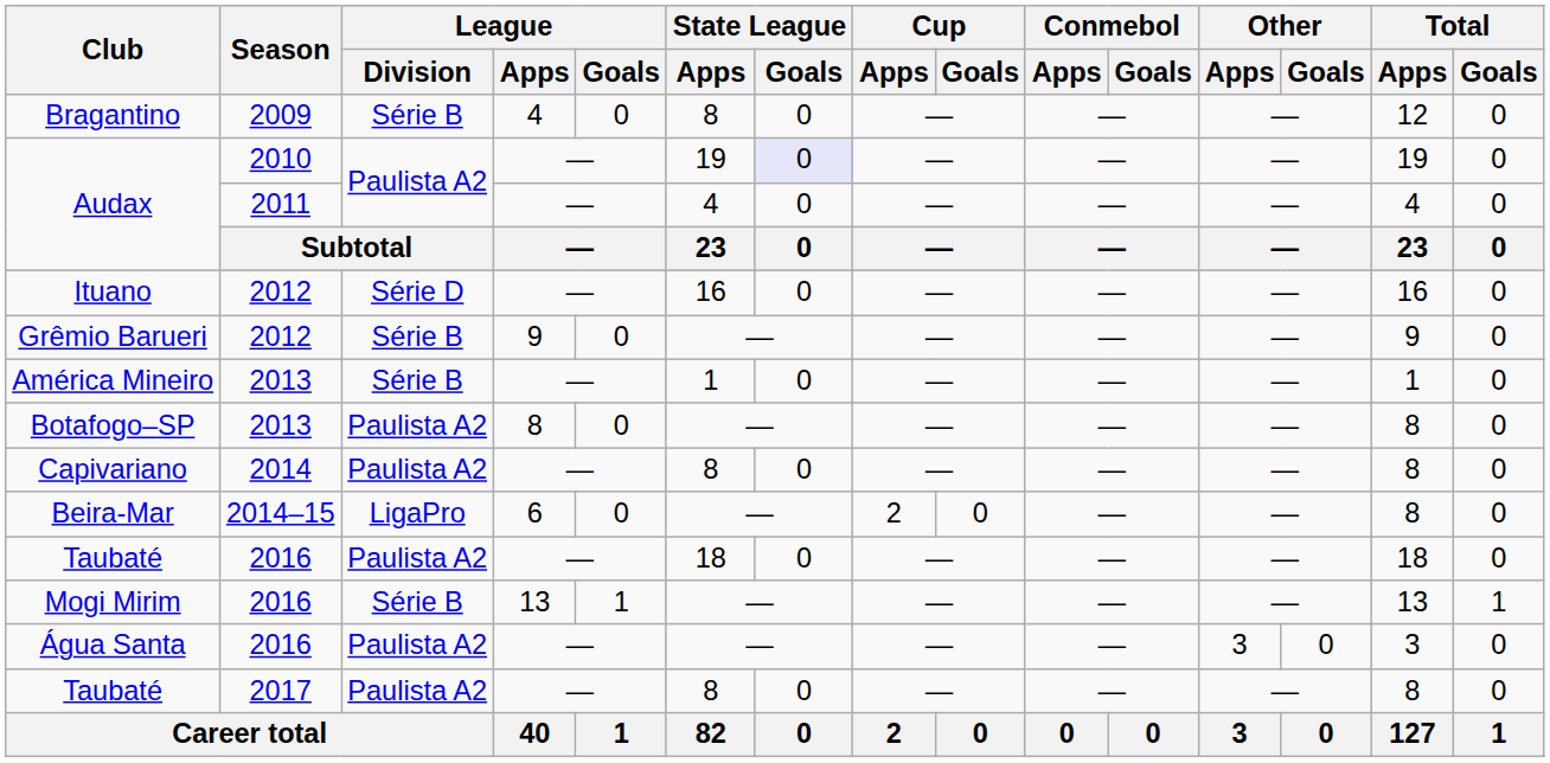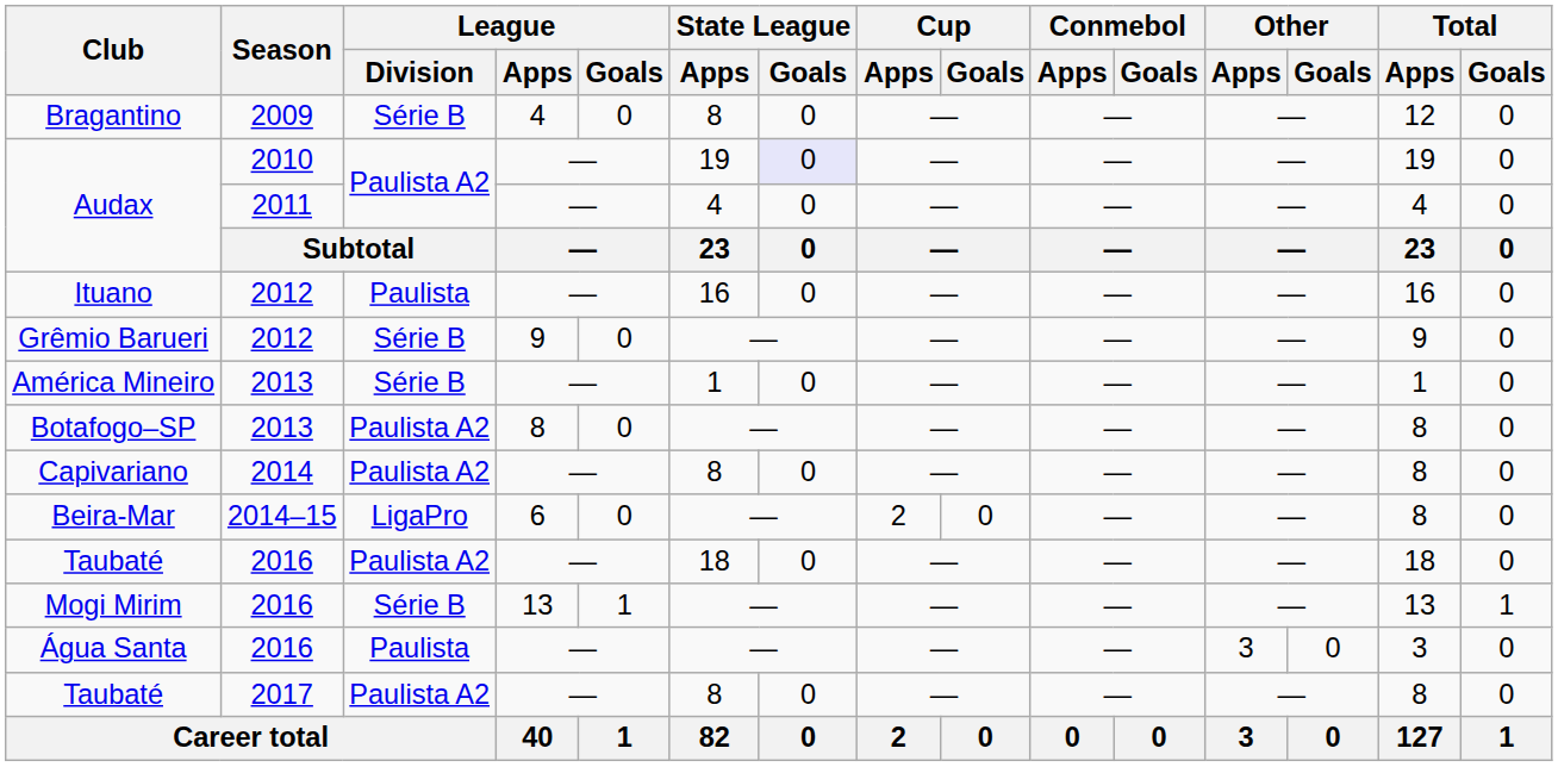Ituano | League / Division: Série D -> Paulista
Água Santa | League / Division: Paulista A2 -> Paulista
